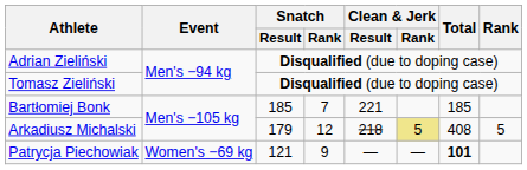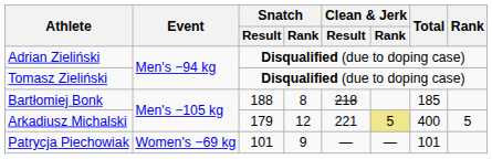Bartłomiej Bonk | Snatch / Result: 185 -> 188
Bartłomiej Bonk | Snatch / Rank: 7 -> 8
Bartłomiej Bonk | Clean & Jerk / Result: 221 -> 218
Arkadiusz Michalski | Clean & Jerk / Result: 218 -> 221
Arkadiusz Michalski | Total: 408 -> 400
Patrycja Piechowiak | Snatch / Result: 121 -> 101
Patrycja Piechowiak | Total: bold -> normal
